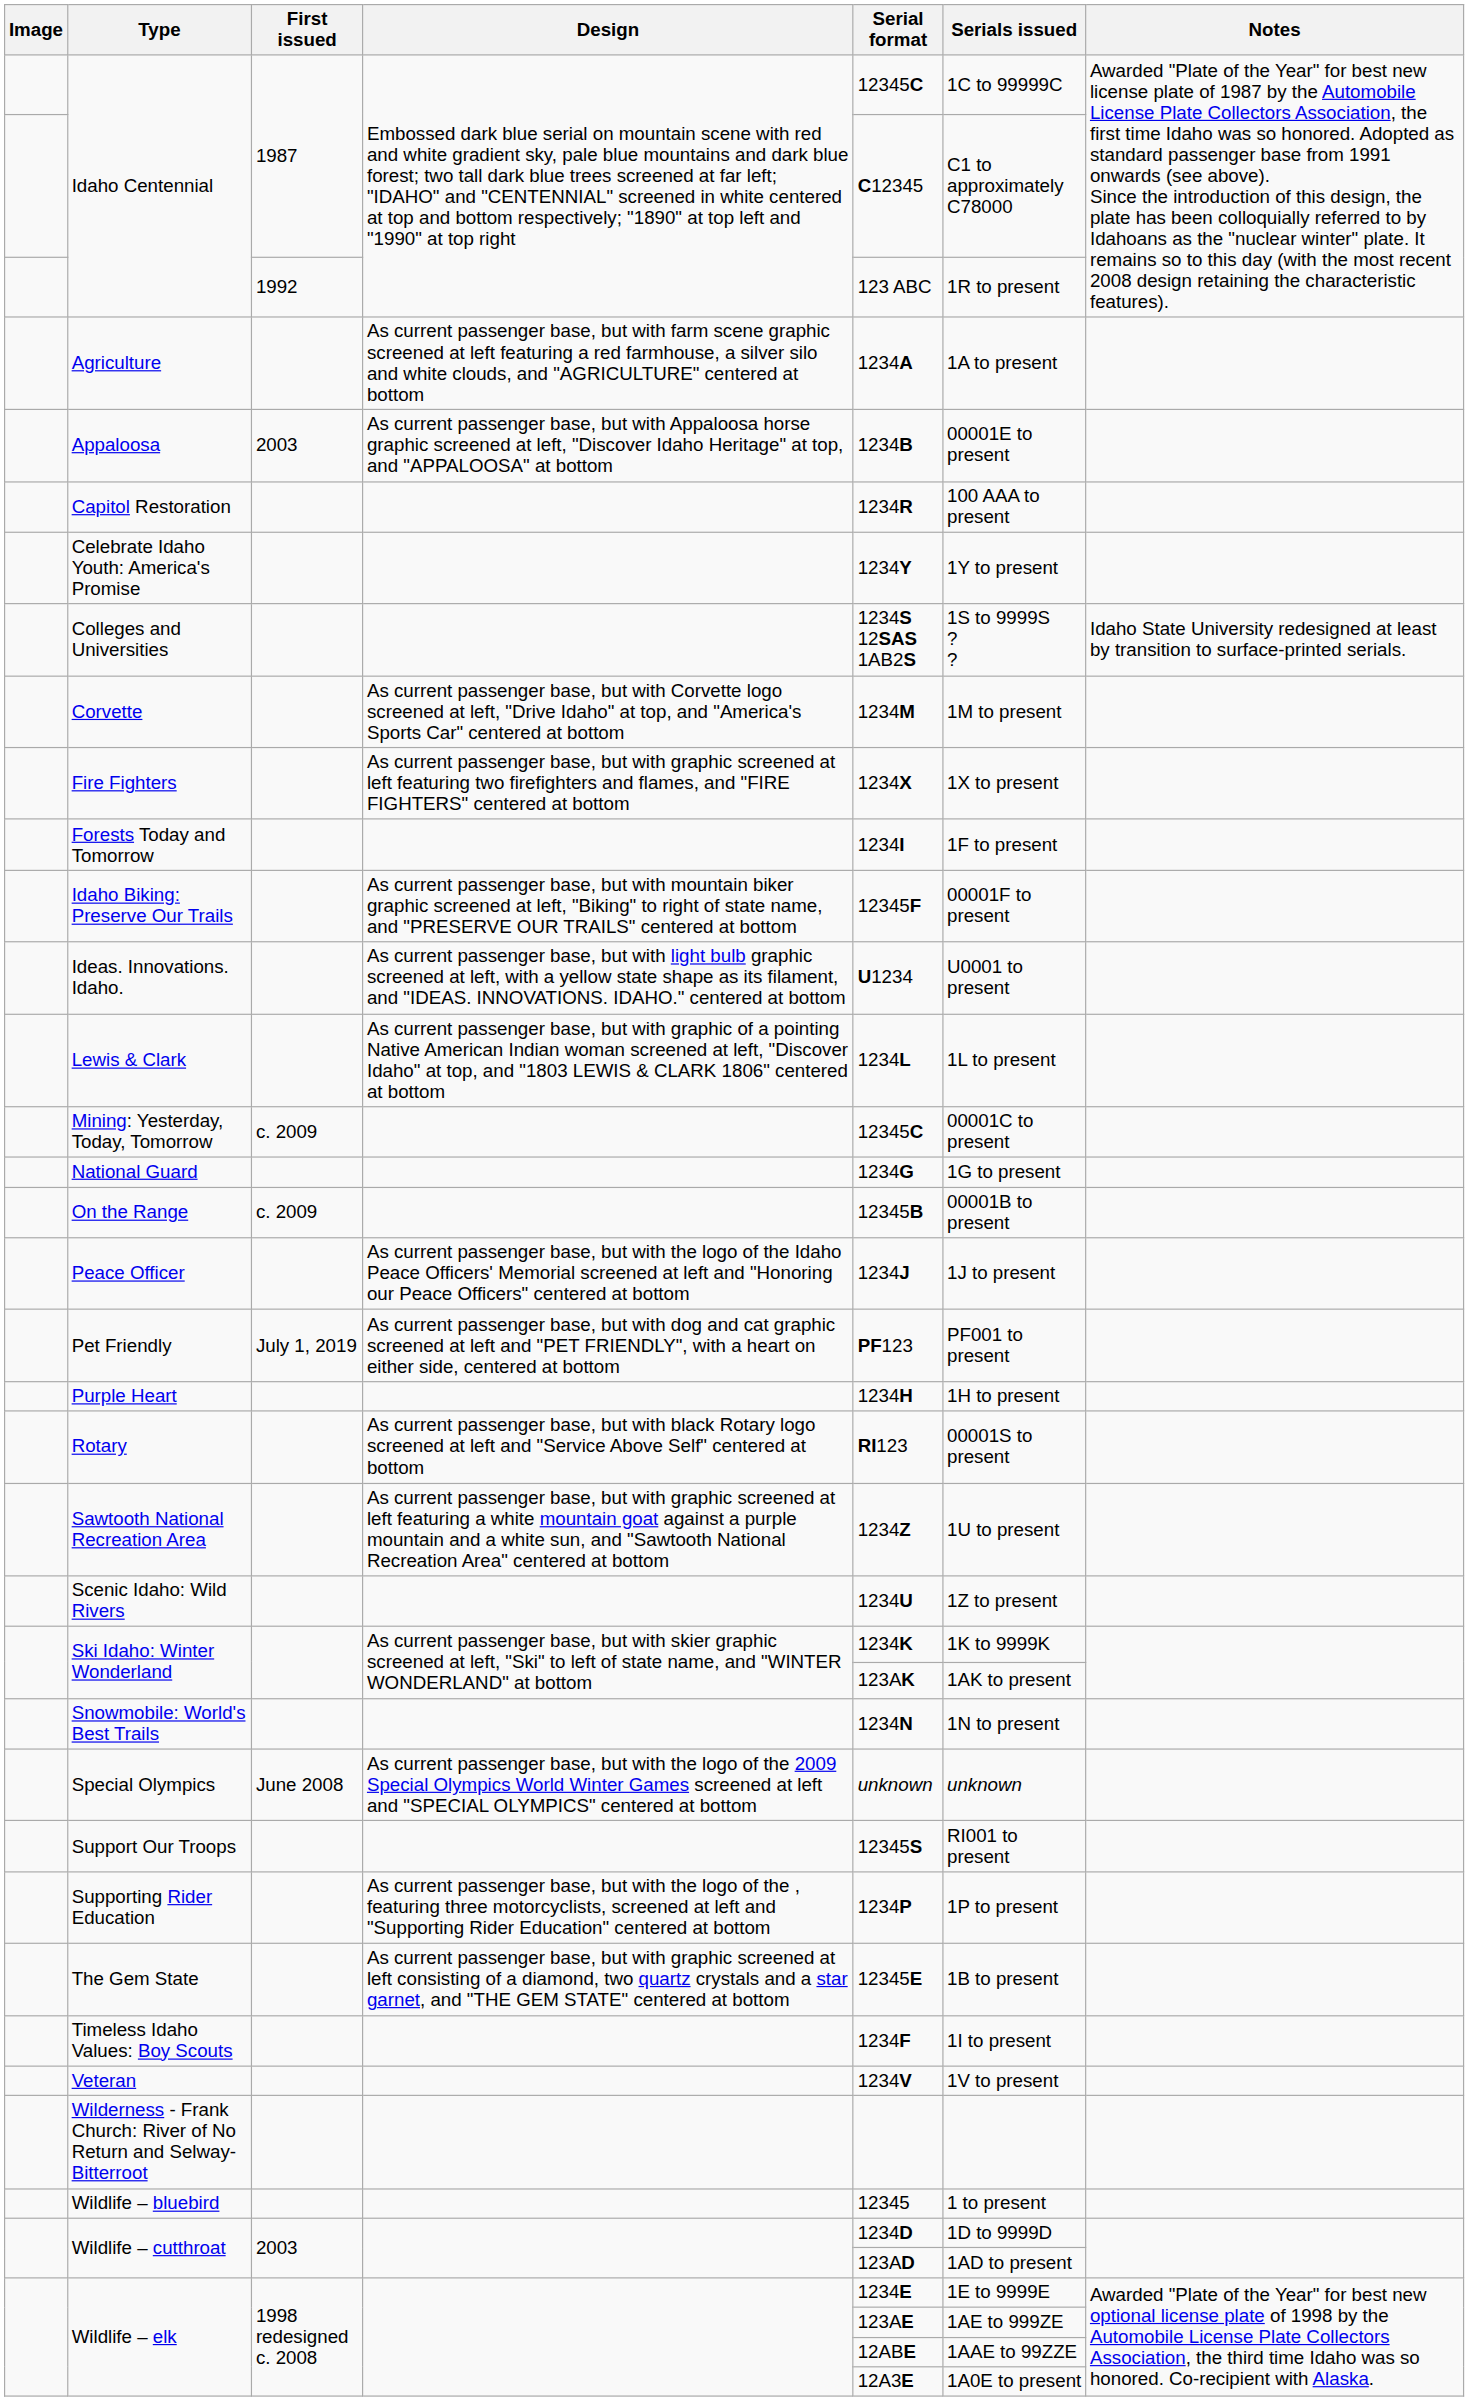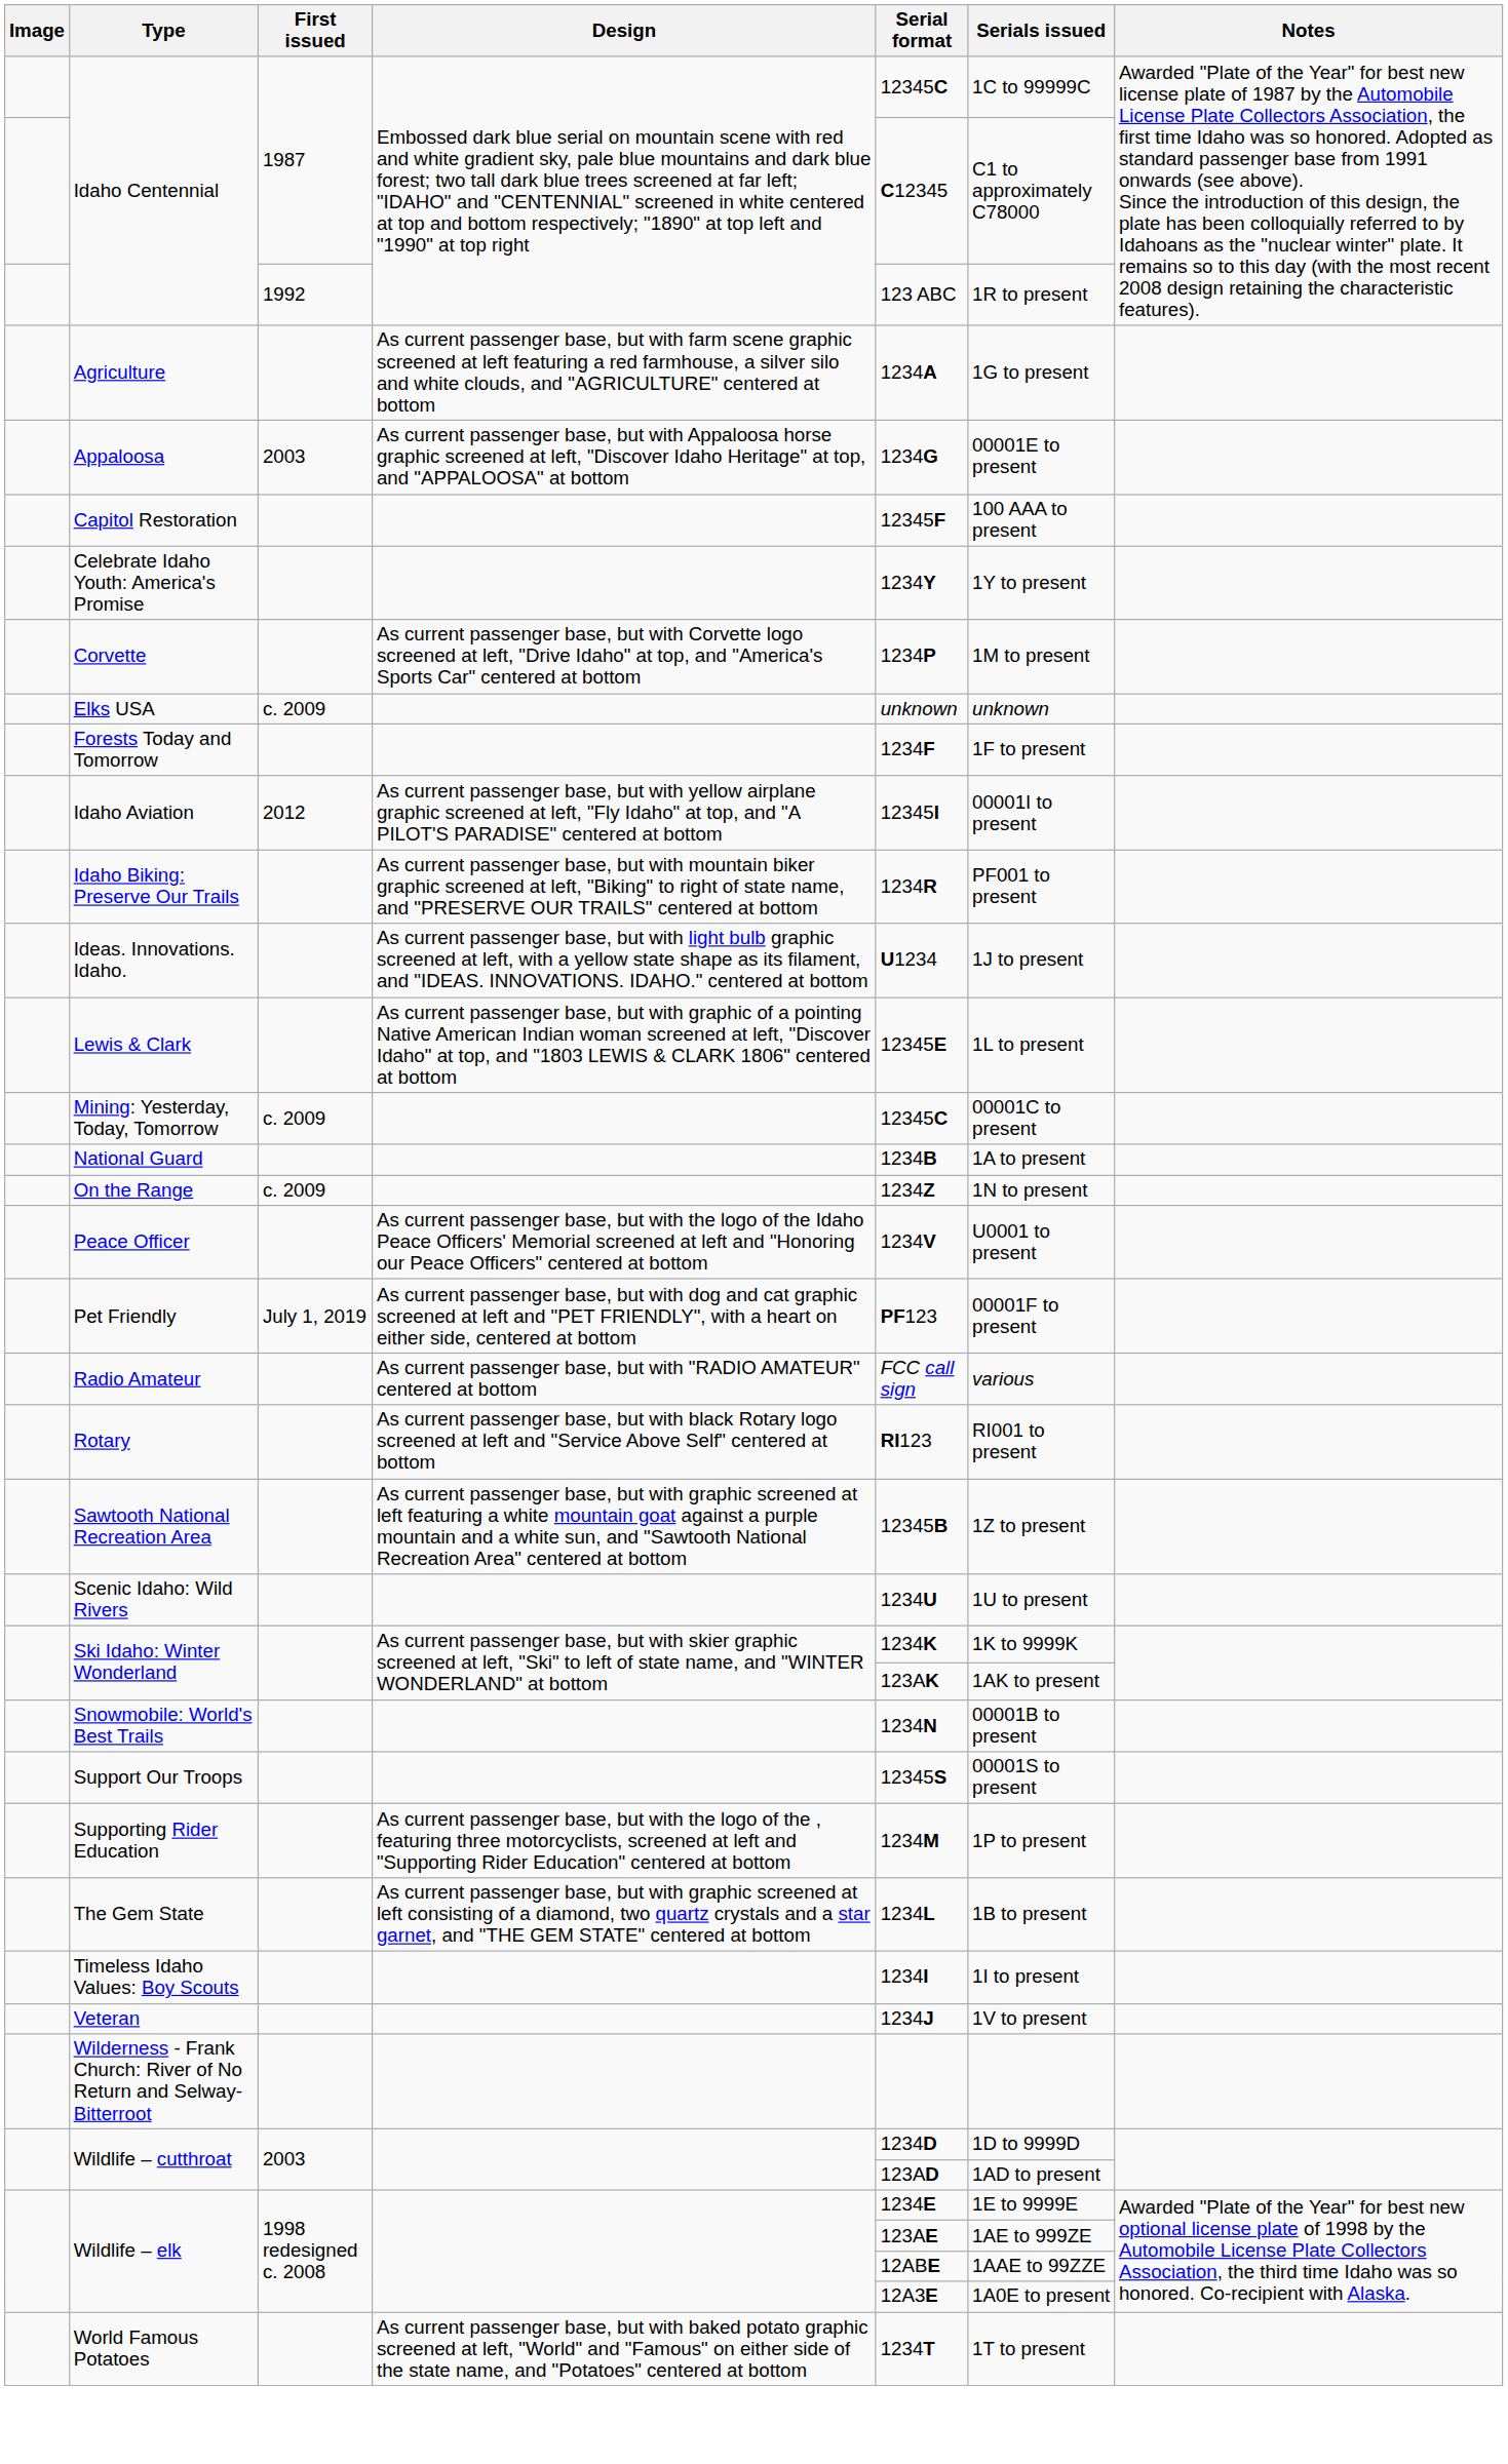Agriculture | Serials issued: 1A to present -> 1G to present
Appaloosa | Serial format: 1234B -> 1234G
Capitol Restoration | Serial format: 1234R -> 12345F
- row: Colleges and Universities | 1234S 12SAS 1AB2S | 1S to 9999S ? ? | Idaho State University redesigned at least by transition to surface-printed serials.
Corvette | Serial format: 1234M -> 1234P
+ row: Elks USA | c. 2009 | unknown | unknown
- row: Fire Fighters | As current passenger base, but with graphic screened at left featuring two firefighters and flames, and "FIRE FIGHTERS" centered at bottom | 1234X | 1X to present
Forests Today and Tomorrow | Serial format: 1234I -> 1234F
+ row: Idaho Aviation | 2012 | As current passenger base, but with yellow airplane graphic screened at left, "Fly Idaho" at top, and "A PILOT'S PARADISE" centered at bottom | 12345I | 00001I to present
Idaho Biking: Preserve Our Trails | Serial format: 12345F -> 1234R
Idaho Biking: Preserve Our Trails | Serials issued: 00001F to present -> PF001 to present
Ideas. Innovations. Idaho. | Serials issued: U0001 to present -> 1J to present
Lewis & Clark | Serial format: 1234L -> 12345E
National Guard | Serial format: 1234G -> 1234B
National Guard | Serials issued: 1G to present -> 1A to present
On the Range | Serial format: 12345B -> 1234Z
On the Range | Serials issued: 00001B to present -> 1N to present
Peace Officer | Serial format: 1234J -> 1234V
Peace Officer | Serials issued: 1J to present -> U0001 to present
Pet Friendly | Serials issued: PF001 to present -> 00001F to present
- row: Purple Heart | 1234H | 1H to present
+ row: Radio Amateur | As current passenger base, but with "RADIO AMATEUR" centered at bottom | FCC call sign | various
Rotary | Serials issued: 00001S to present -> RI001 to present
Sawtooth National Recreation Area | Serial format: 1234Z -> 12345B
Sawtooth National Recreation Area | Serials issued: 1U to present -> 1Z to present
Scenic Idaho: Wild Rivers | Serials issued: 1Z to present -> 1U to present
Snowmobile: World's Best Trails | Serials issued: 1N to present -> 00001B to present
- row: Special Olympics | June 2008 | As current passenger base, but with the logo of the 2009 Special Olympics World Winter Games screened at left and "SPECIAL OLYMPICS" centered at bottom | unknown | unknown
Support Our Troops | Serials issued: RI001 to present -> 00001S to present
Supporting Rider Education | Serial format: 1234P -> 1234M
The Gem State | Serial format: 12345E -> 1234L
Timeless Idaho Values: Boy Scouts | Serial format: 1234F -> 1234I
Veteran | Serial format: 1234V -> 1234J
- row: Wildlife – bluebird | 12345 | 1 to present
+ row: World Famous Potatoes | As current passenger base, but with baked potato graphic screened at left, "World" and "Famous" on either side of the state name, and "Potatoes" centered at bottom | 1234T | 1T to present
